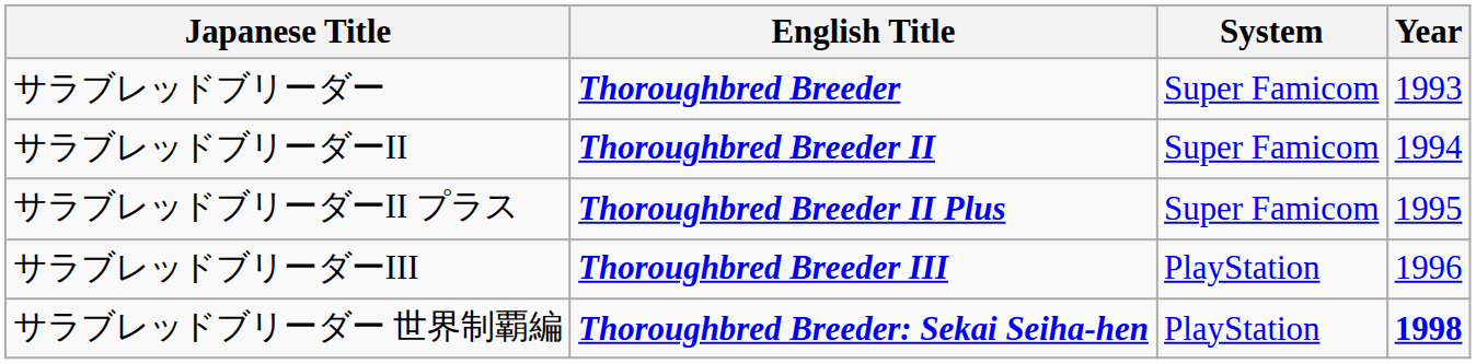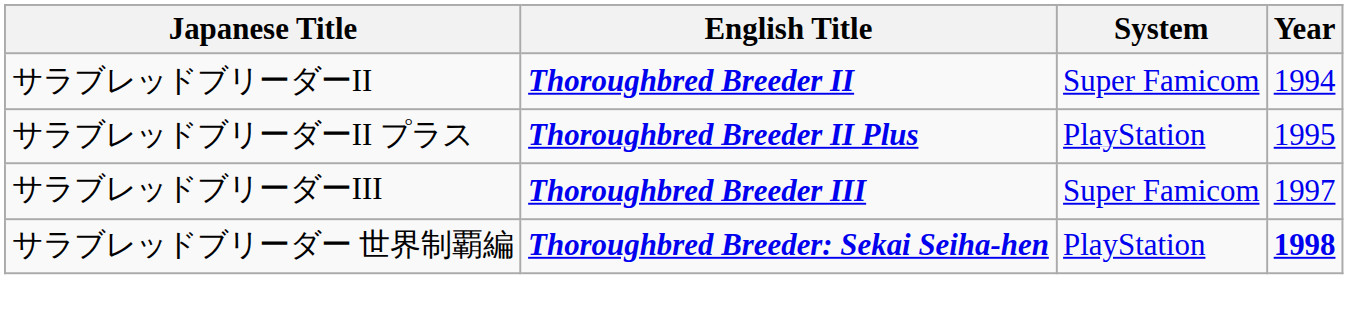- row: サラブレッドブリーダー | Thoroughbred Breeder | Super Famicom | 1993
サラブレッドブリーダーII プラス | System: Super Famicom -> PlayStation
サラブレッドブリーダーIII | System: PlayStation -> Super Famicom
サラブレッドブリーダーIII | Year: 1996 -> 1997
